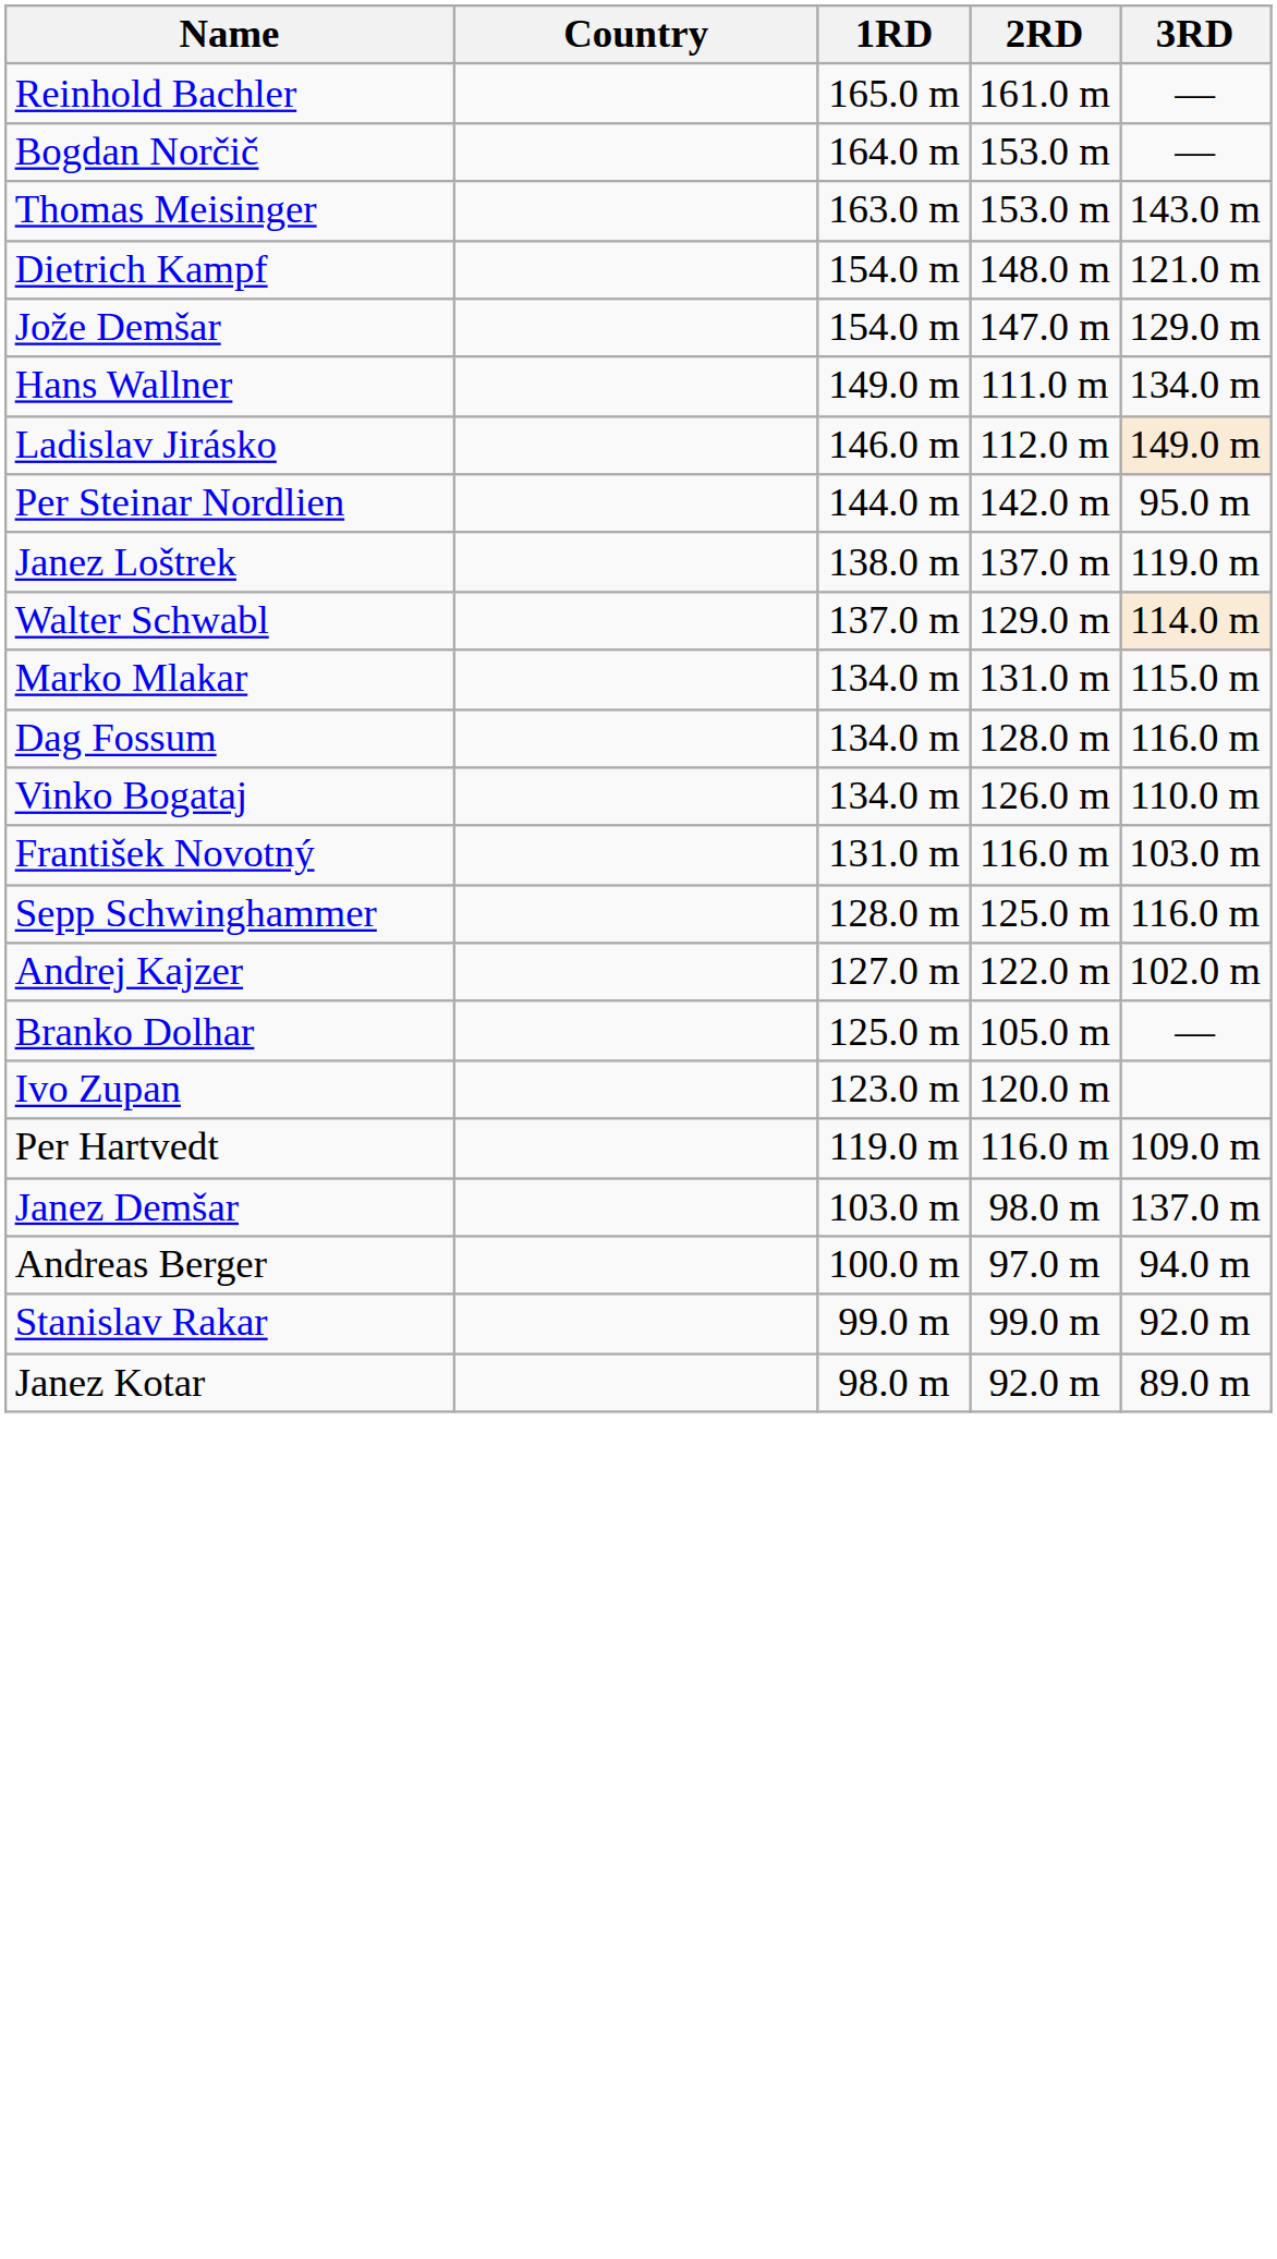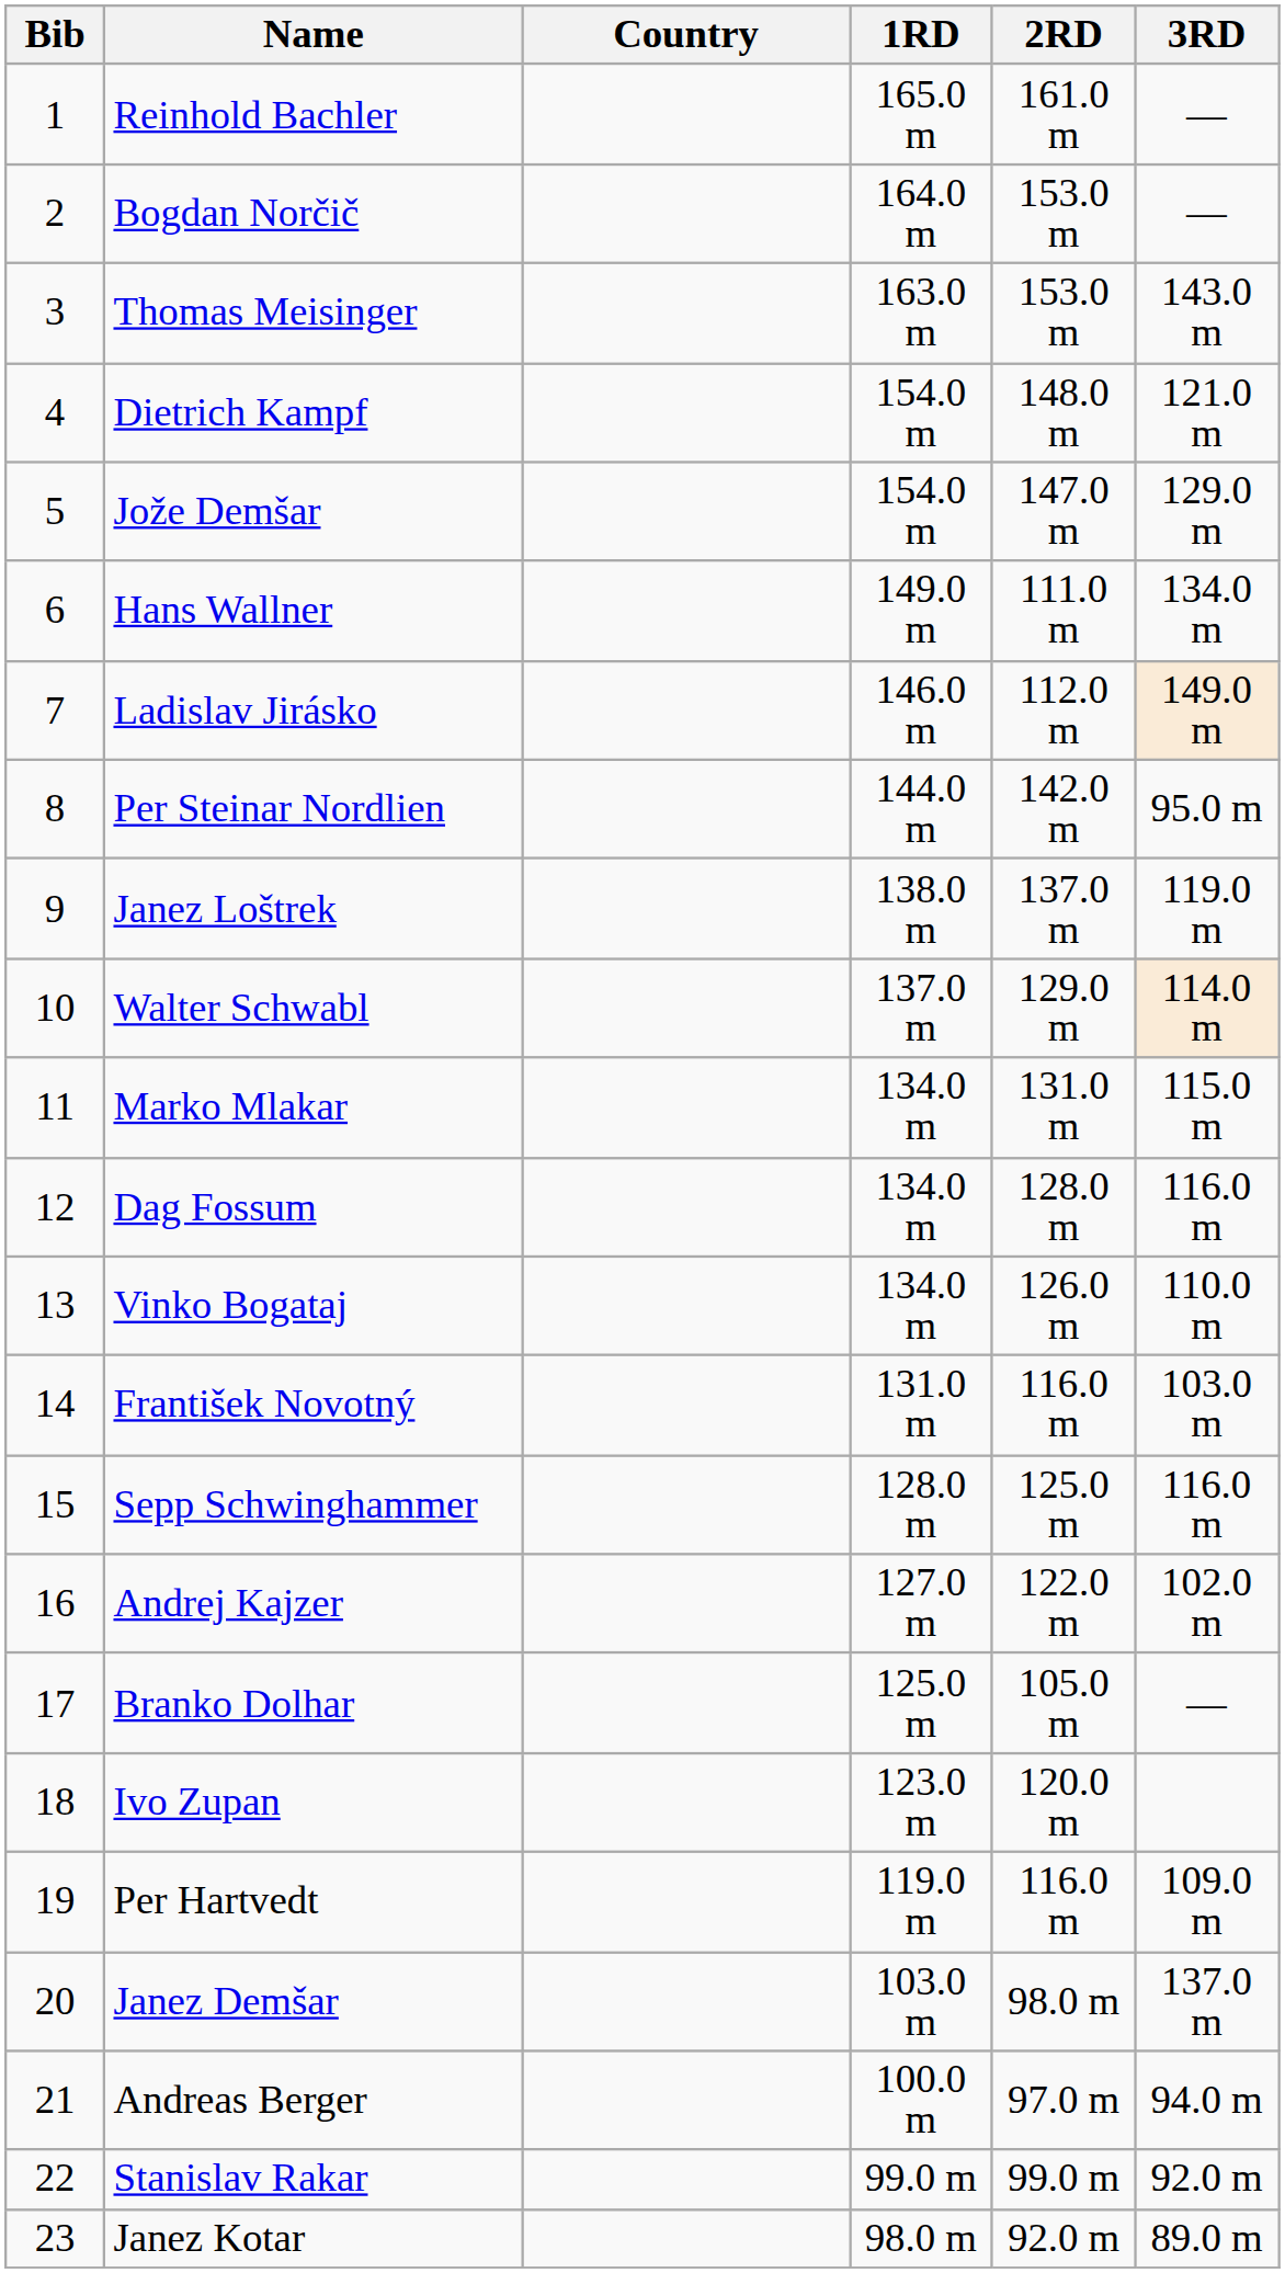+ column: Bib | 1 | 2 | 3 | 4 | 5 | 6 | 7 | 8 | 9 | 10 | 11 | 12 | 13 | 14 | 15 | 16 | 17 | 18 | 19 | 20 | 21 | 22 | 23
